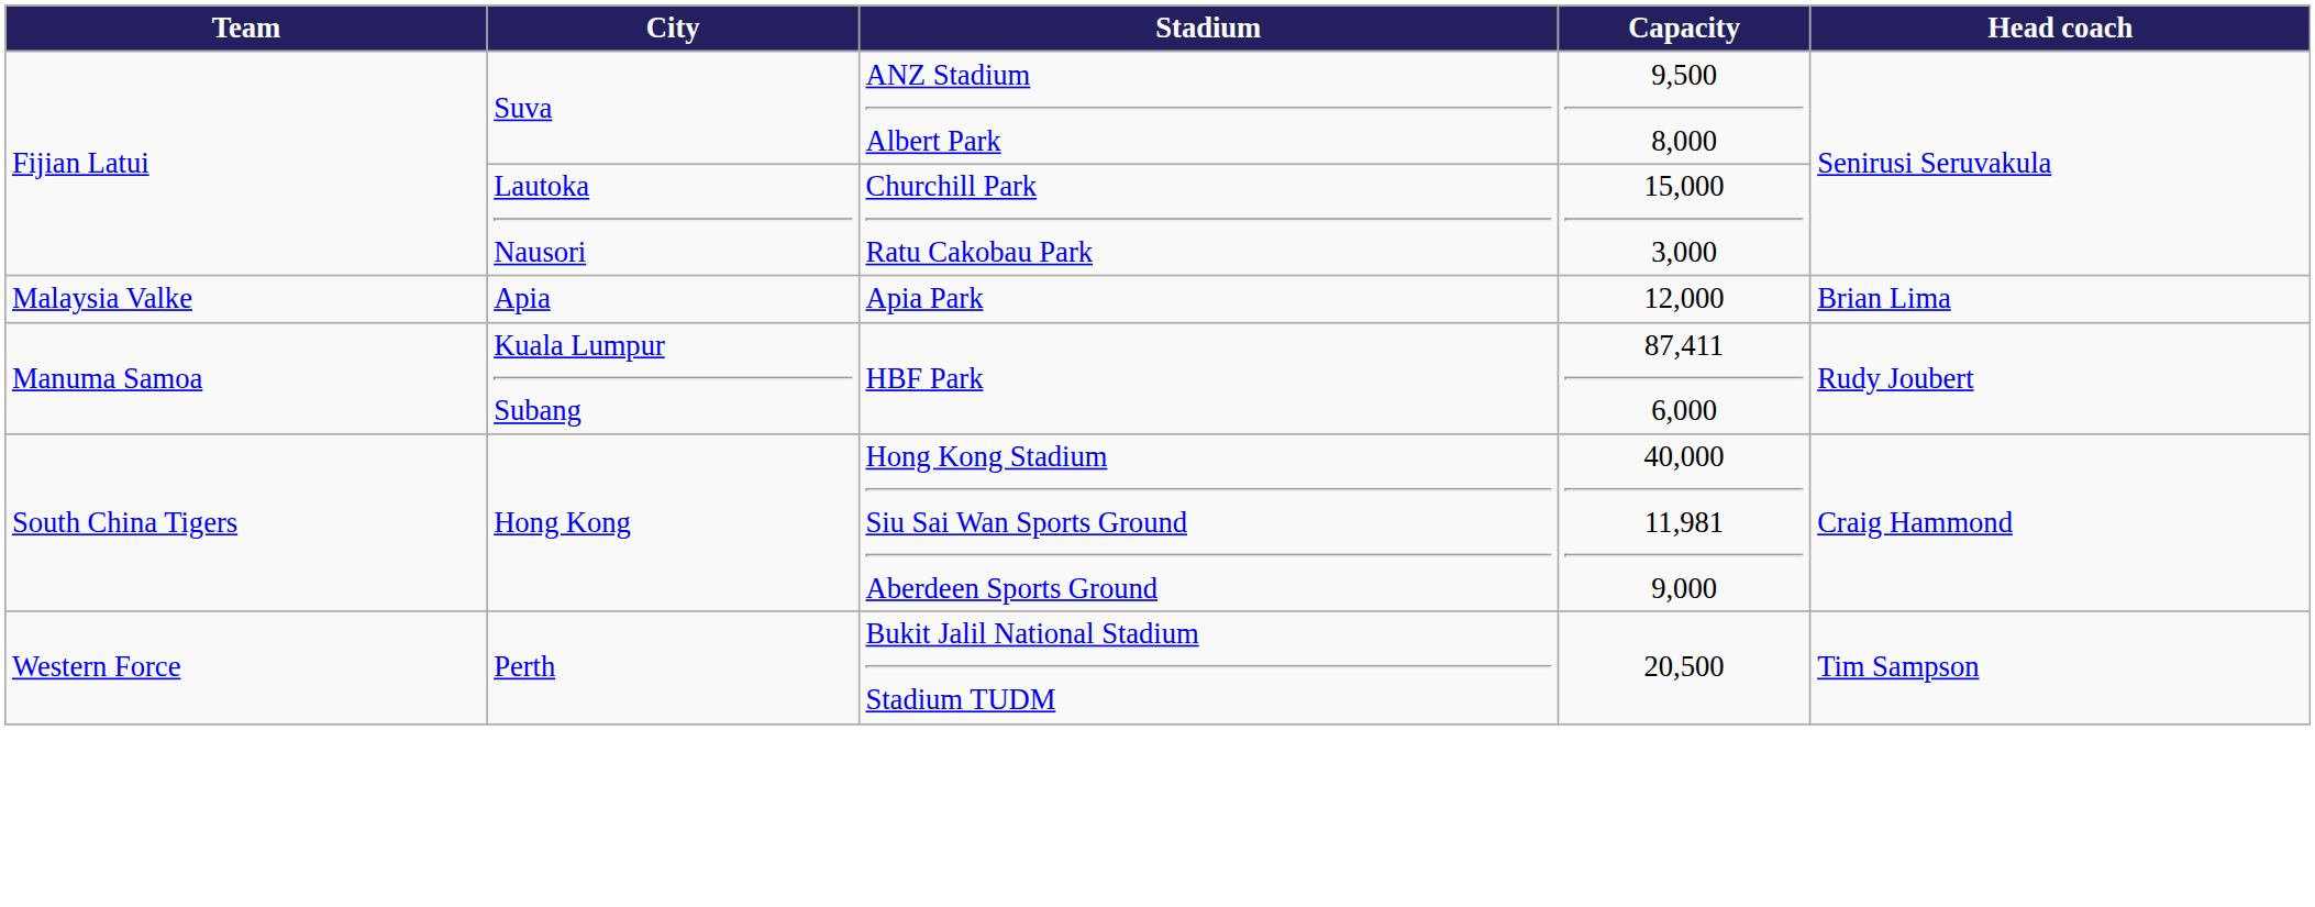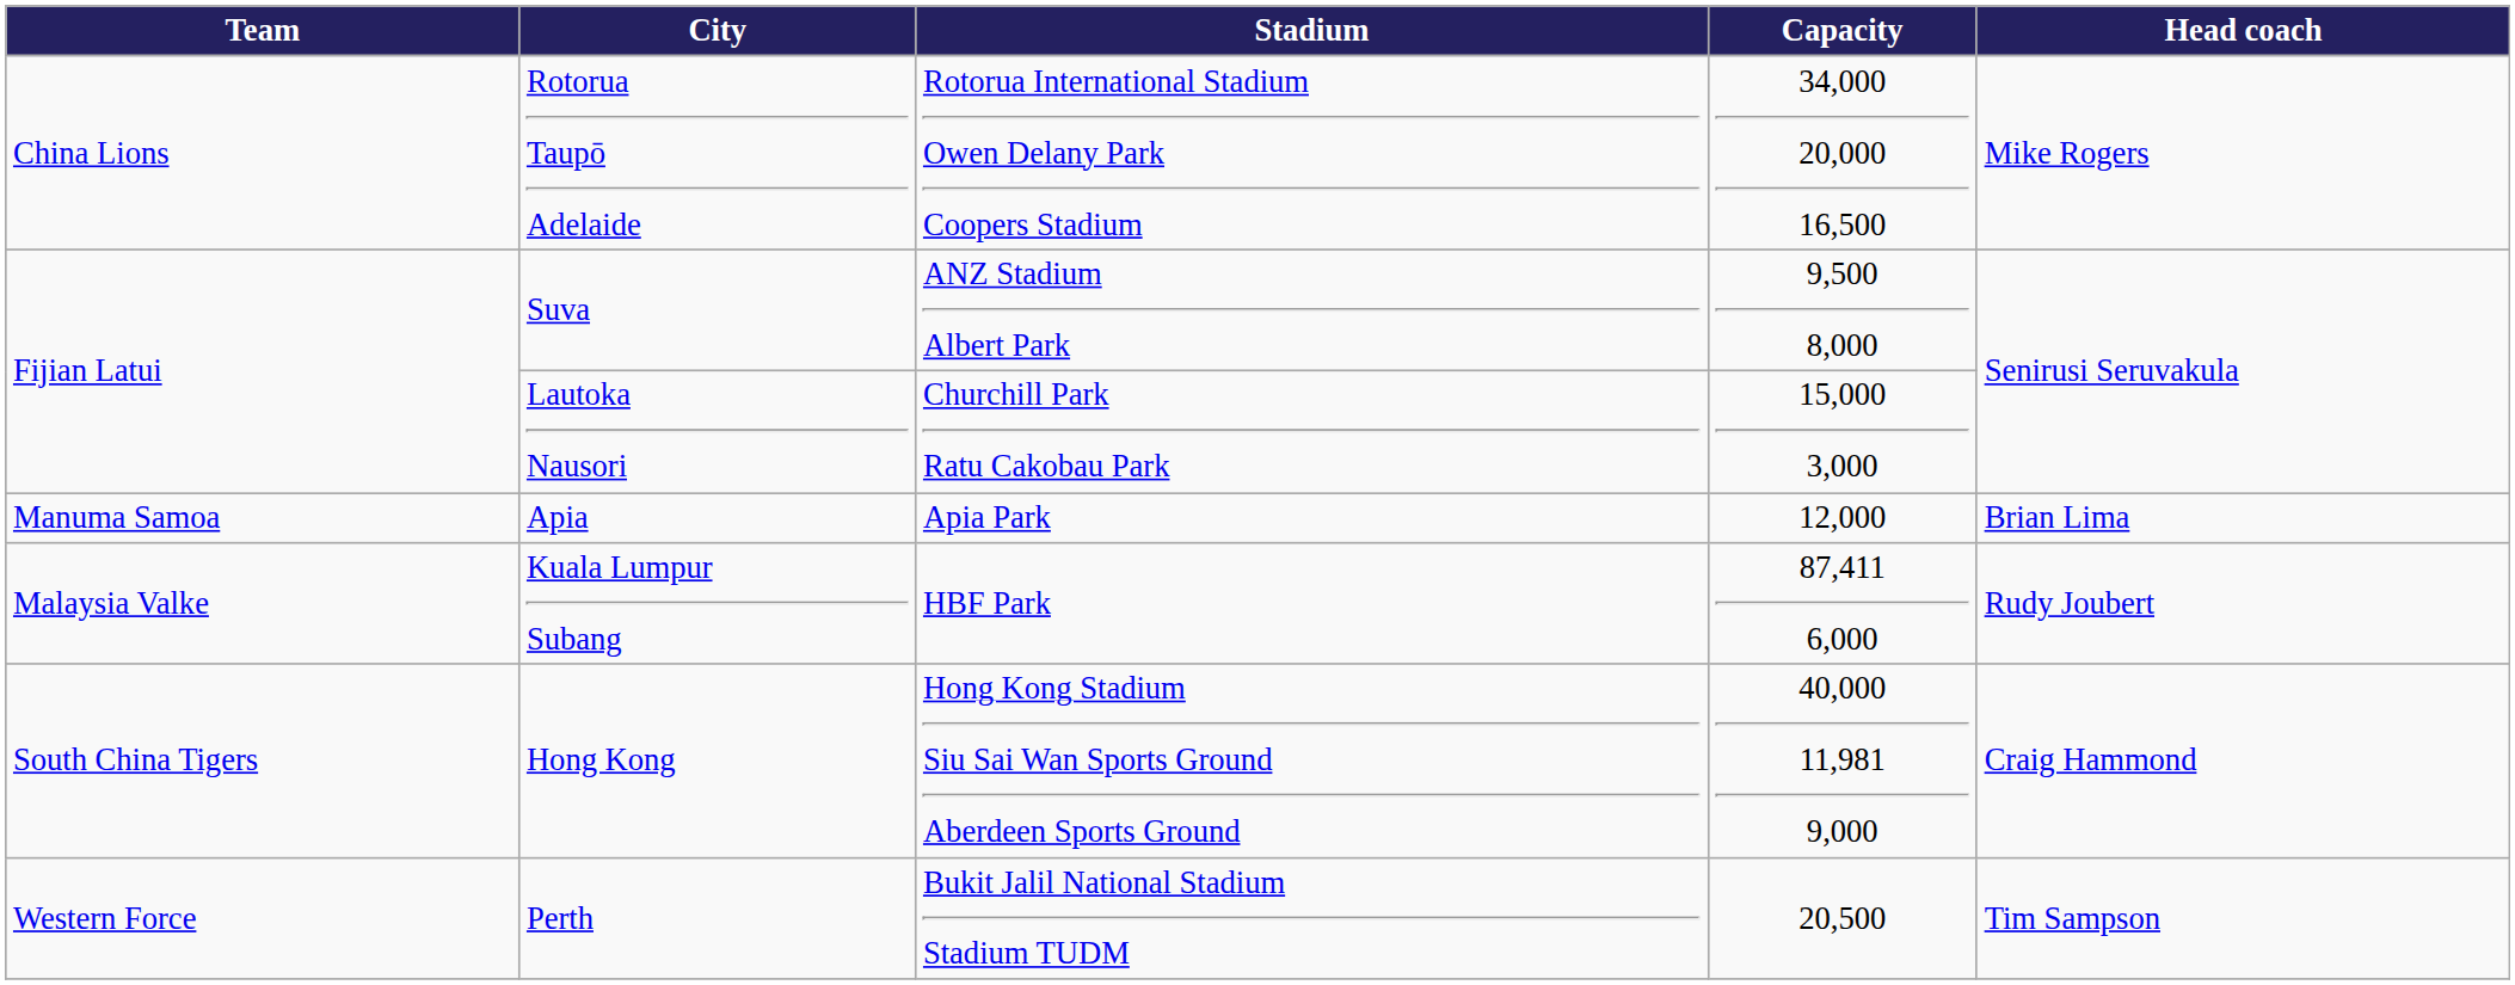+ row: China Lions | Rotorua Taupō Adelaide | Rotorua International Stadium Owen Delany Park Coopers Stadium | 34,000 20,000 16,500 | Mike Rogers
Apia | Team: Malaysia Valke -> Manuma Samoa
Kuala Lumpur Subang | Team: Manuma Samoa -> Malaysia Valke
